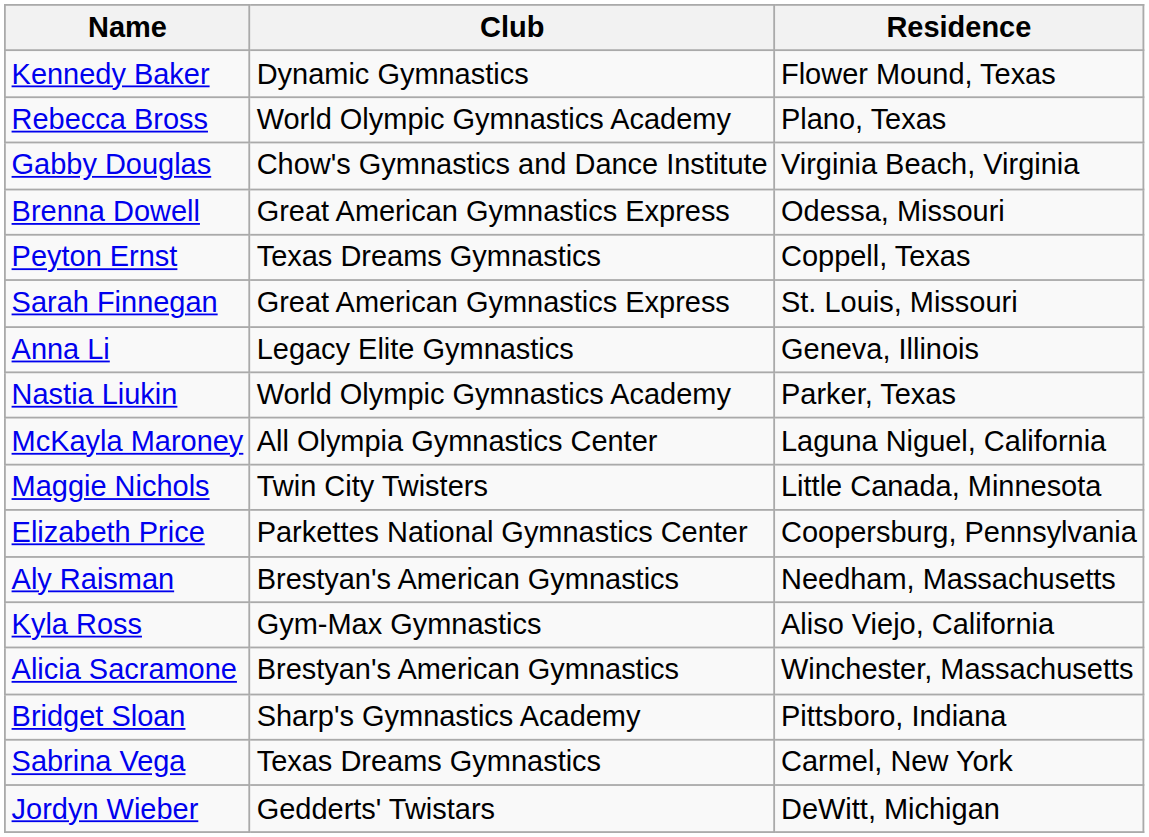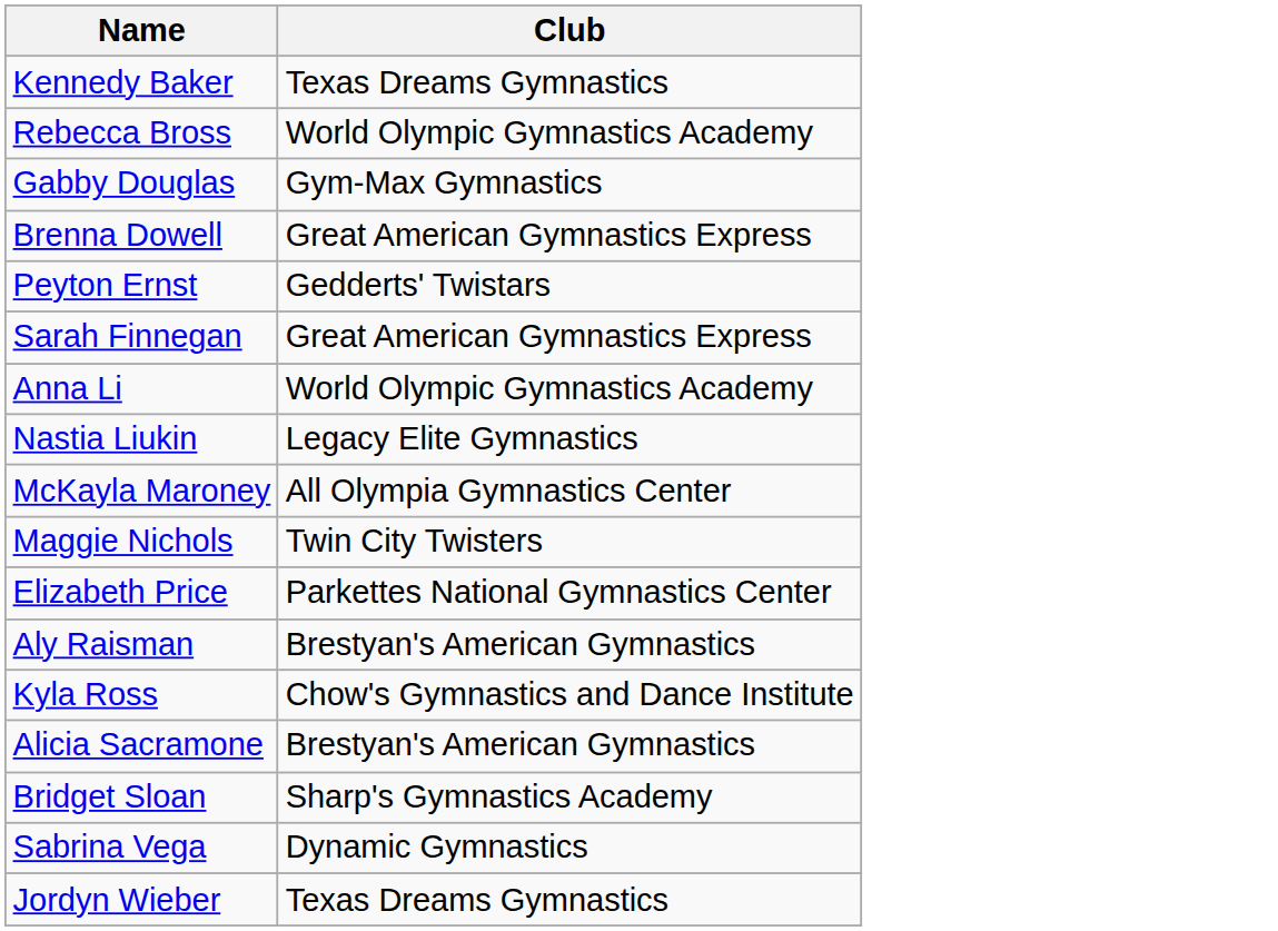- column: Residence | Flower Mound, Texas | Plano, Texas | Virginia Beach, Virginia | Odessa, Missouri | Coppell, Texas | St. Louis, Missouri | Geneva, Illinois | Parker, Texas | Laguna Niguel, California | Little Canada, Minnesota | Coopersburg, Pennsylvania | Needham, Massachusetts | Aliso Viejo, California | Winchester, Massachusetts | Pittsboro, Indiana | Carmel, New York | DeWitt, Michigan
Kennedy Baker | Club: Dynamic Gymnastics -> Texas Dreams Gymnastics
Gabby Douglas | Club: Chow's Gymnastics and Dance Institute -> Gym-Max Gymnastics
Peyton Ernst | Club: Texas Dreams Gymnastics -> Gedderts' Twistars
Anna Li | Club: Legacy Elite Gymnastics -> World Olympic Gymnastics Academy
Nastia Liukin | Club: World Olympic Gymnastics Academy -> Legacy Elite Gymnastics
Kyla Ross | Club: Gym-Max Gymnastics -> Chow's Gymnastics and Dance Institute
Sabrina Vega | Club: Texas Dreams Gymnastics -> Dynamic Gymnastics
Jordyn Wieber | Club: Gedderts' Twistars -> Texas Dreams Gymnastics
